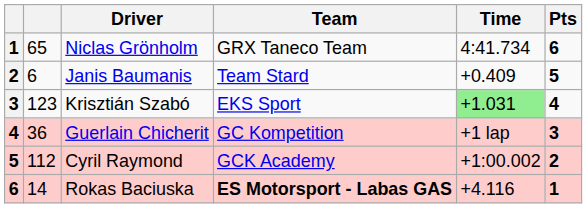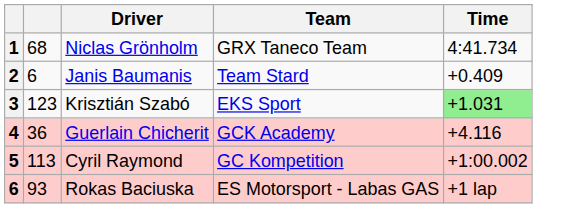- column: Pts | 6 | 5 | 4 | 3 | 2 | 1
Niclas Grönholm | column 2: 65 -> 68
Guerlain Chicherit | Team: GC Kompetition -> GCK Academy
Guerlain Chicherit | Time: +1 lap -> +4.116
Cyril Raymond | column 2: 112 -> 113
Cyril Raymond | Team: GCK Academy -> GC Kompetition
Rokas Baciuska | column 2: 14 -> 93
Rokas Baciuska | Team: bold -> normal
Rokas Baciuska | Time: +4.116 -> +1 lap
